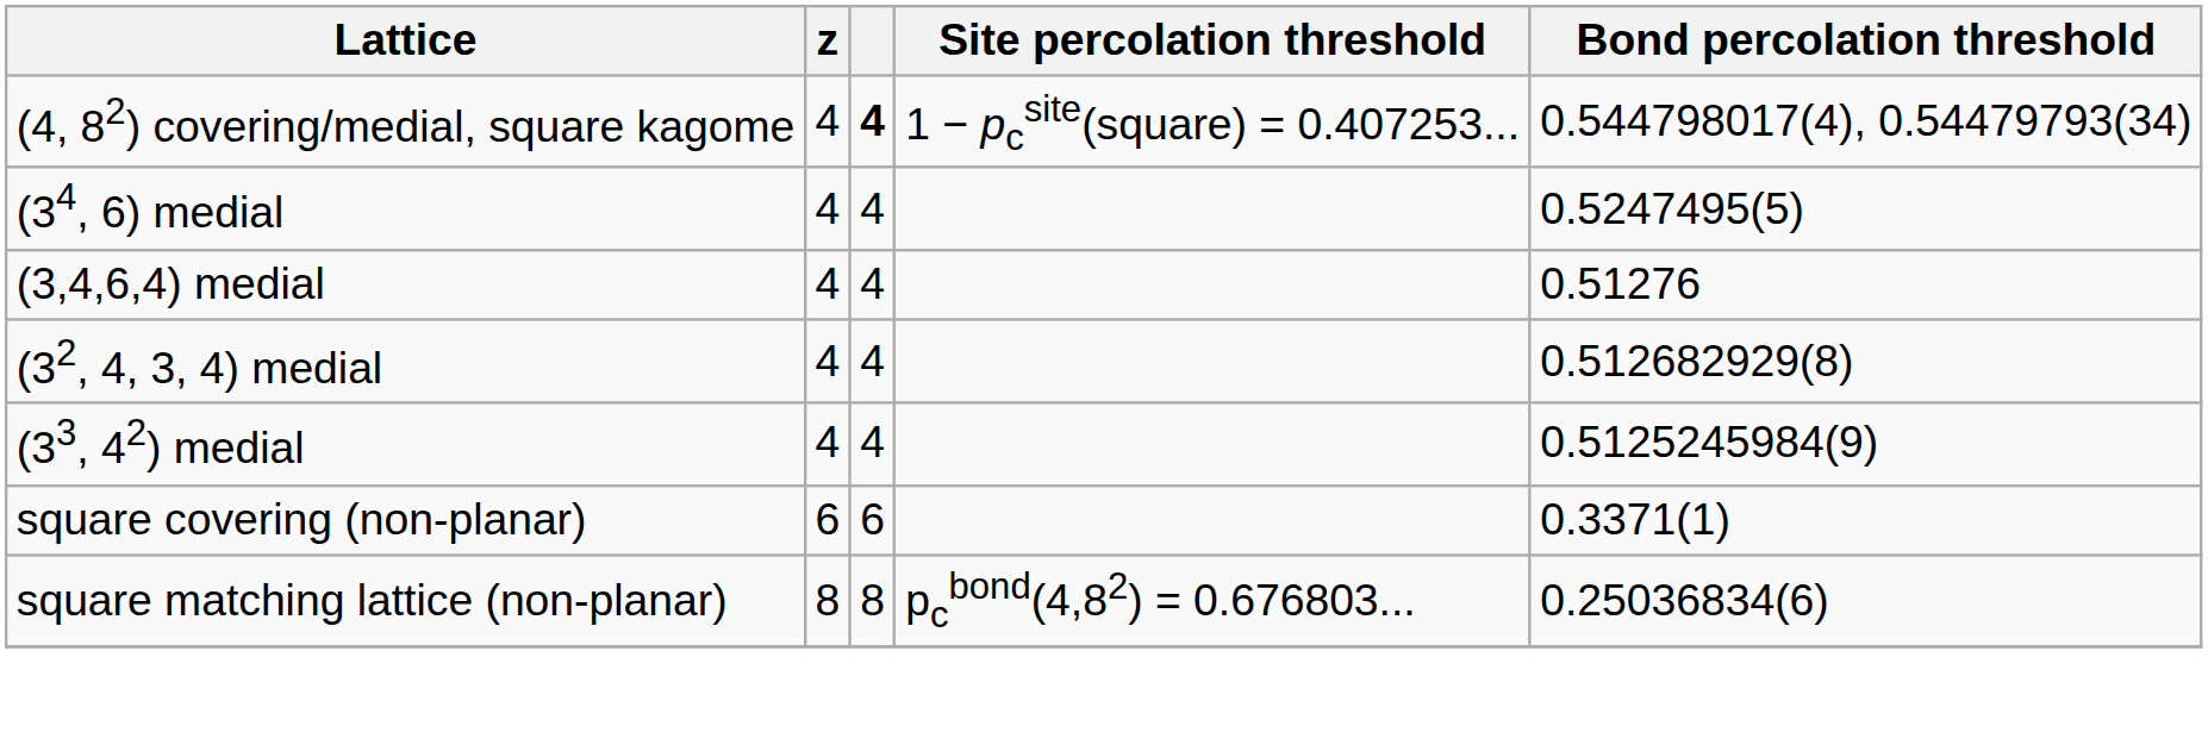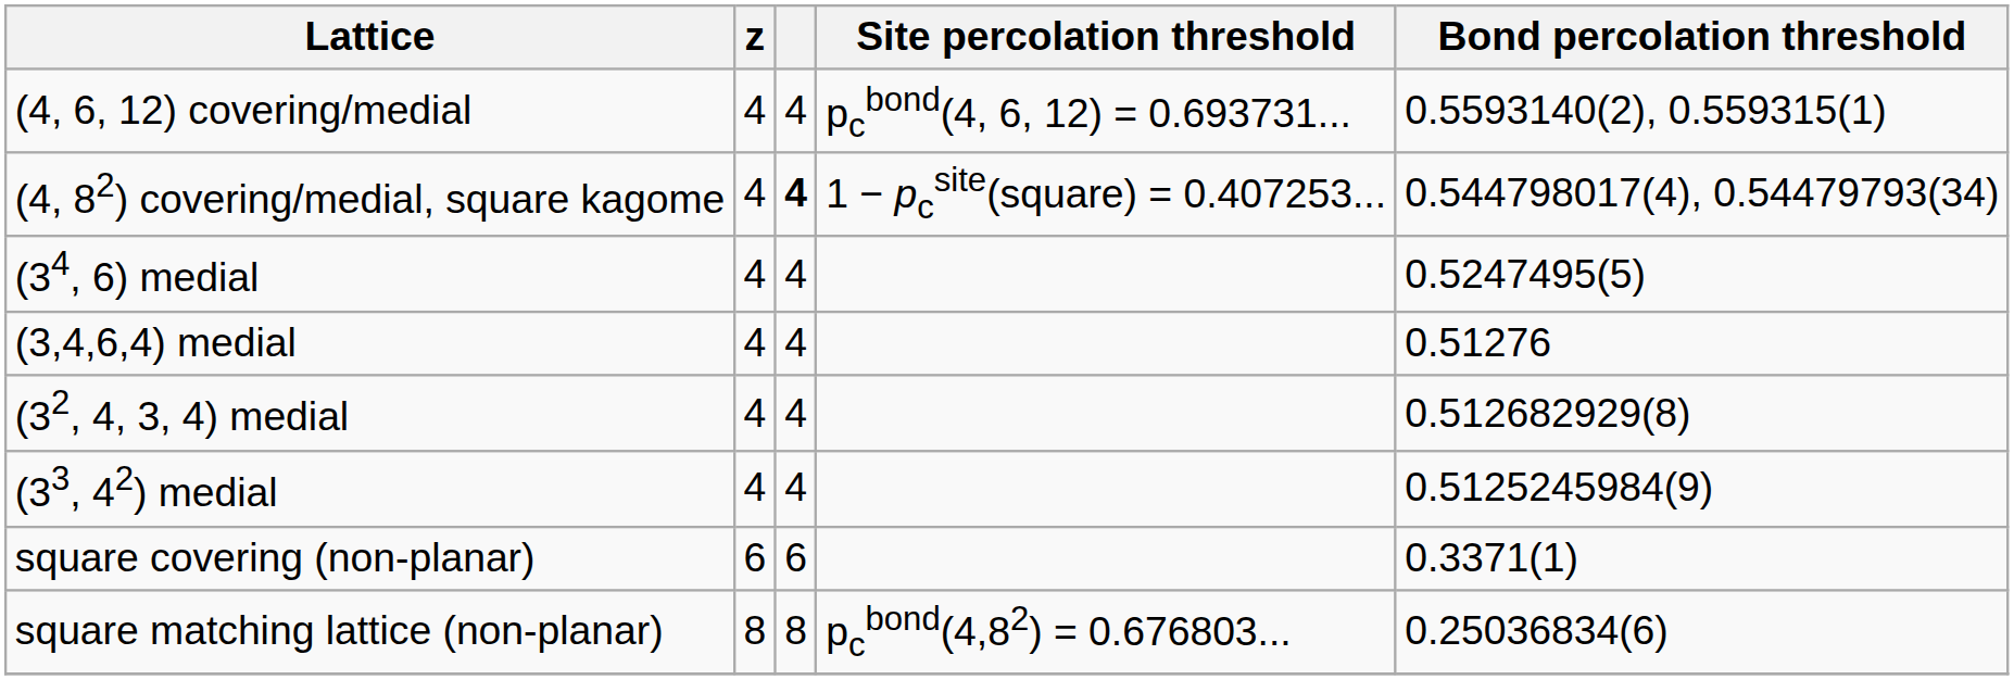+ row: (4, 6, 12) covering/medial | 4 | 4 | pcbond(4, 6, 12) = 0.693731... | 0.5593140(2), 0.559315(1)
